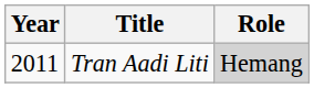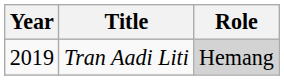Tran Aadi Liti | Year: 2011 -> 2019
